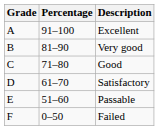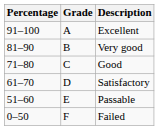columns swapped: Percentage <-> Grade
